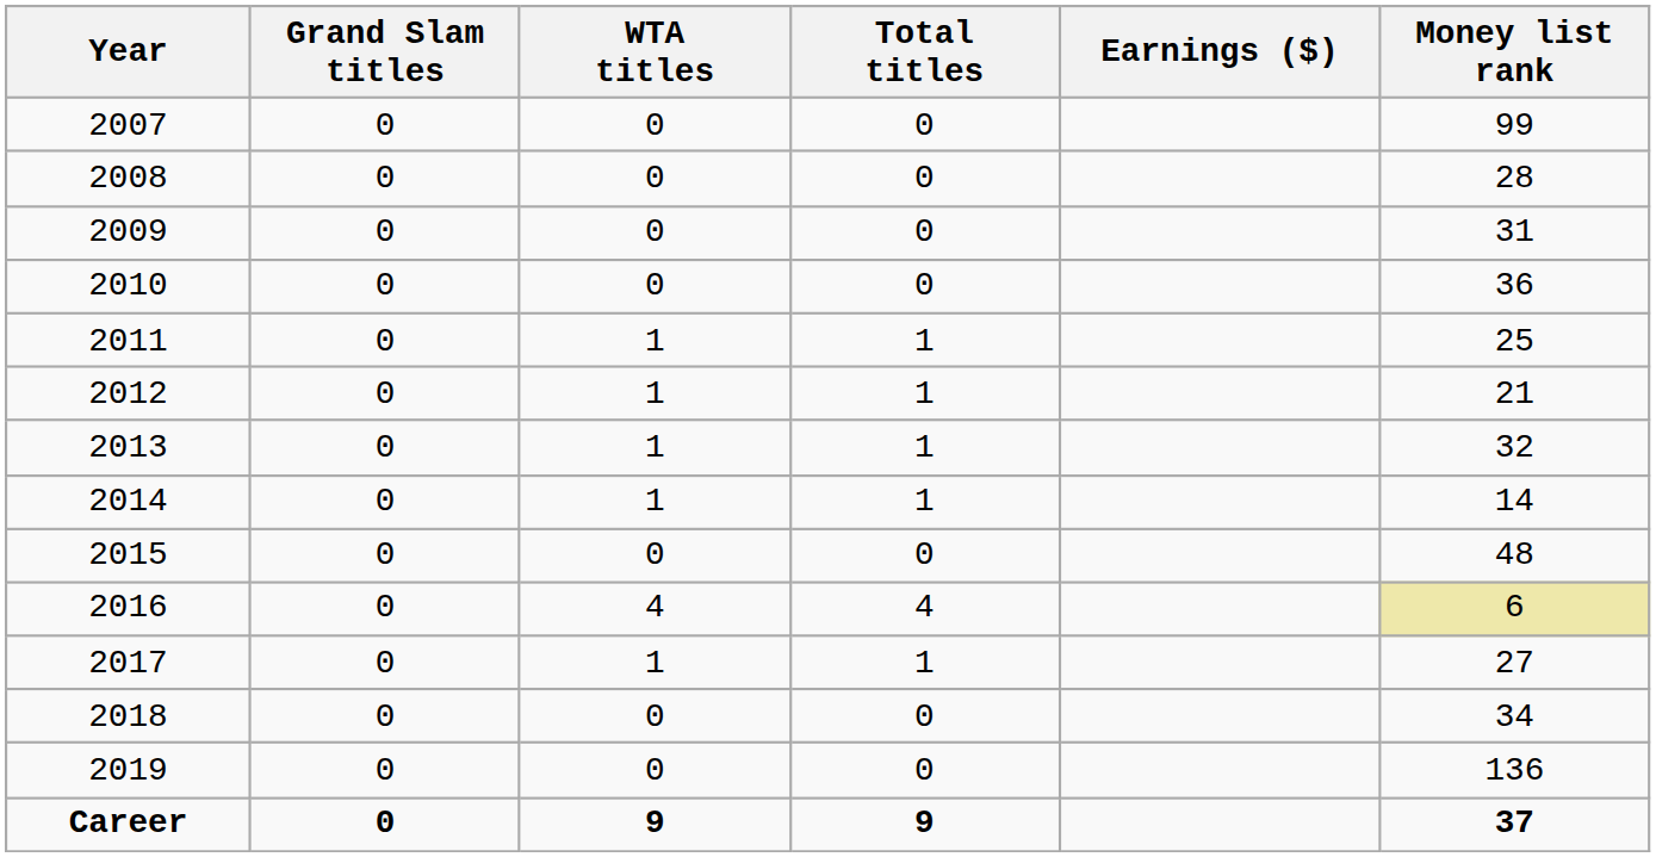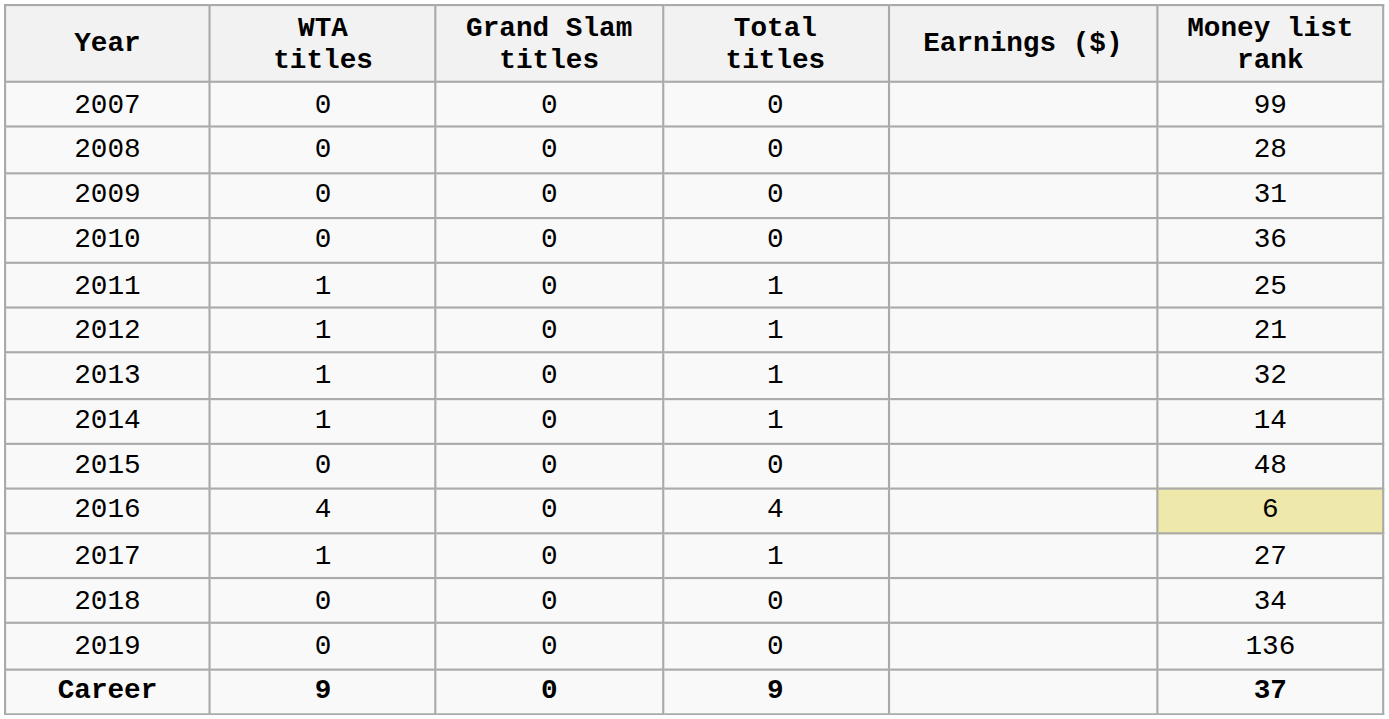columns swapped: Grand Slam titles <-> WTA titles
